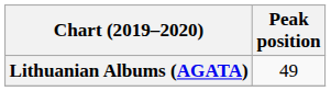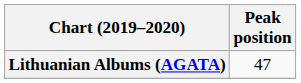Lithuanian Albums (AGATA) | Peak position: 49 -> 47
